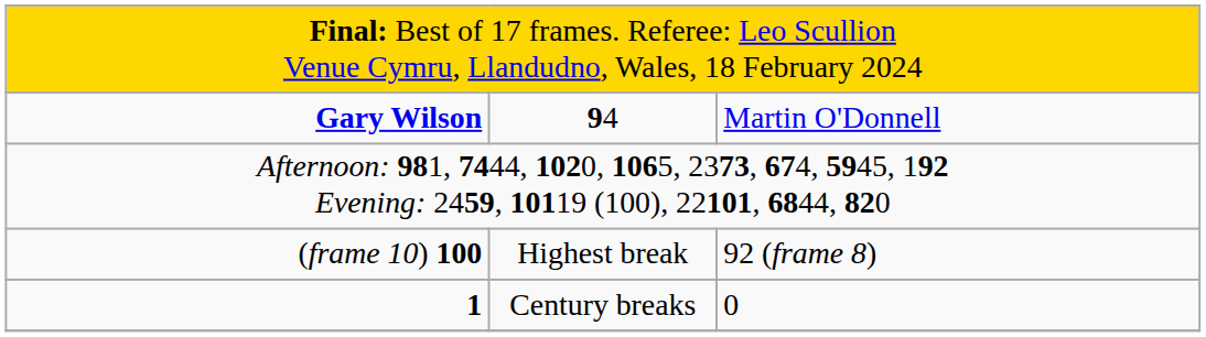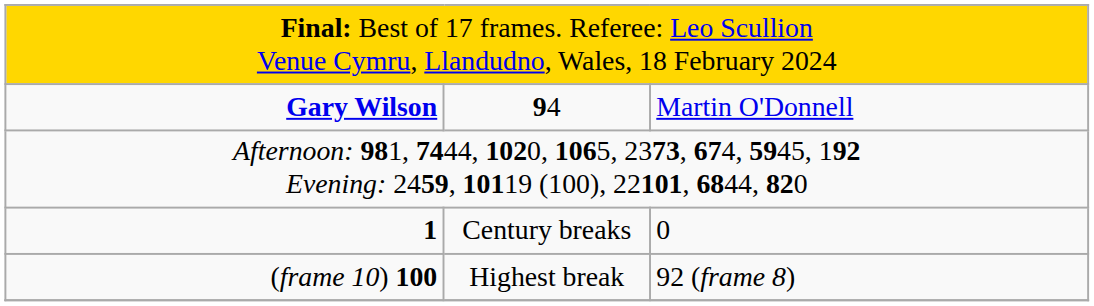rows swapped: (frame 10) 100 <-> 1
